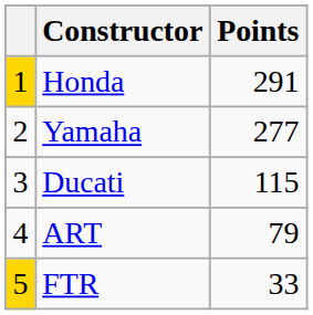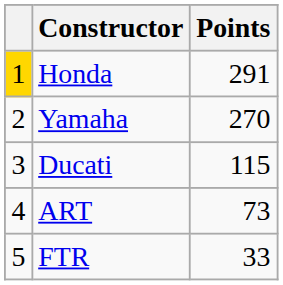Yamaha | Points: 277 -> 270
ART | Points: 79 -> 73
FTR | column 1: gold background -> no background
